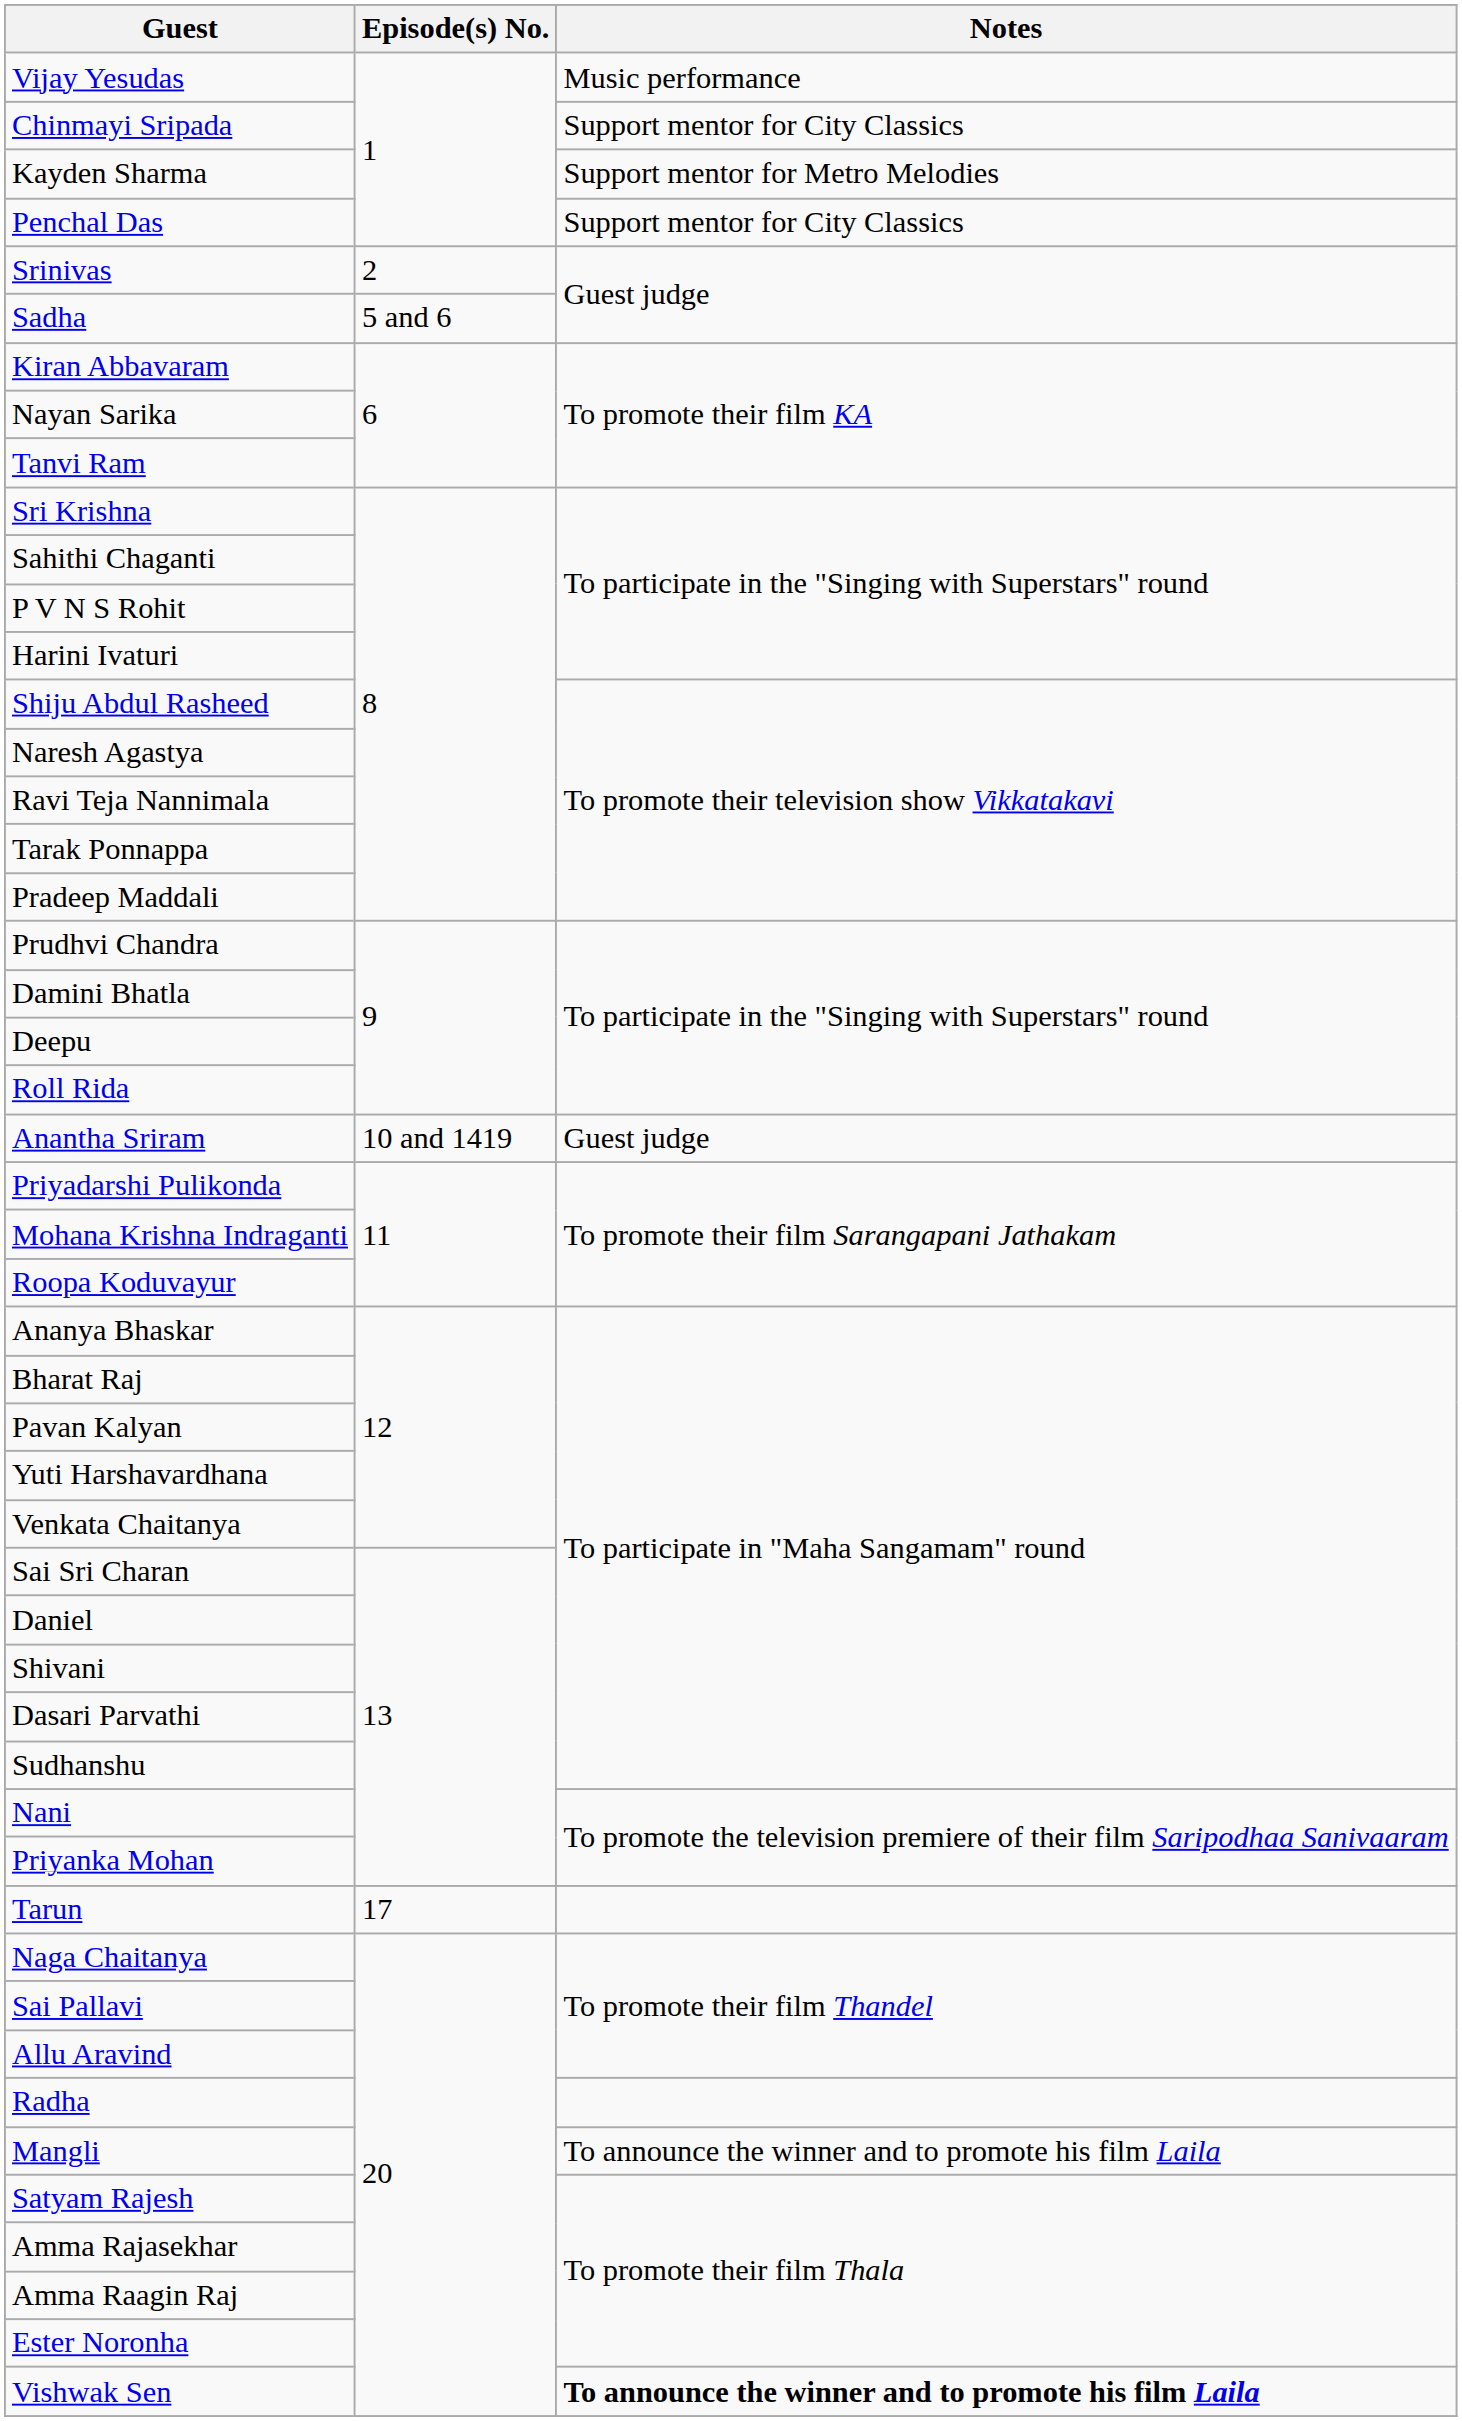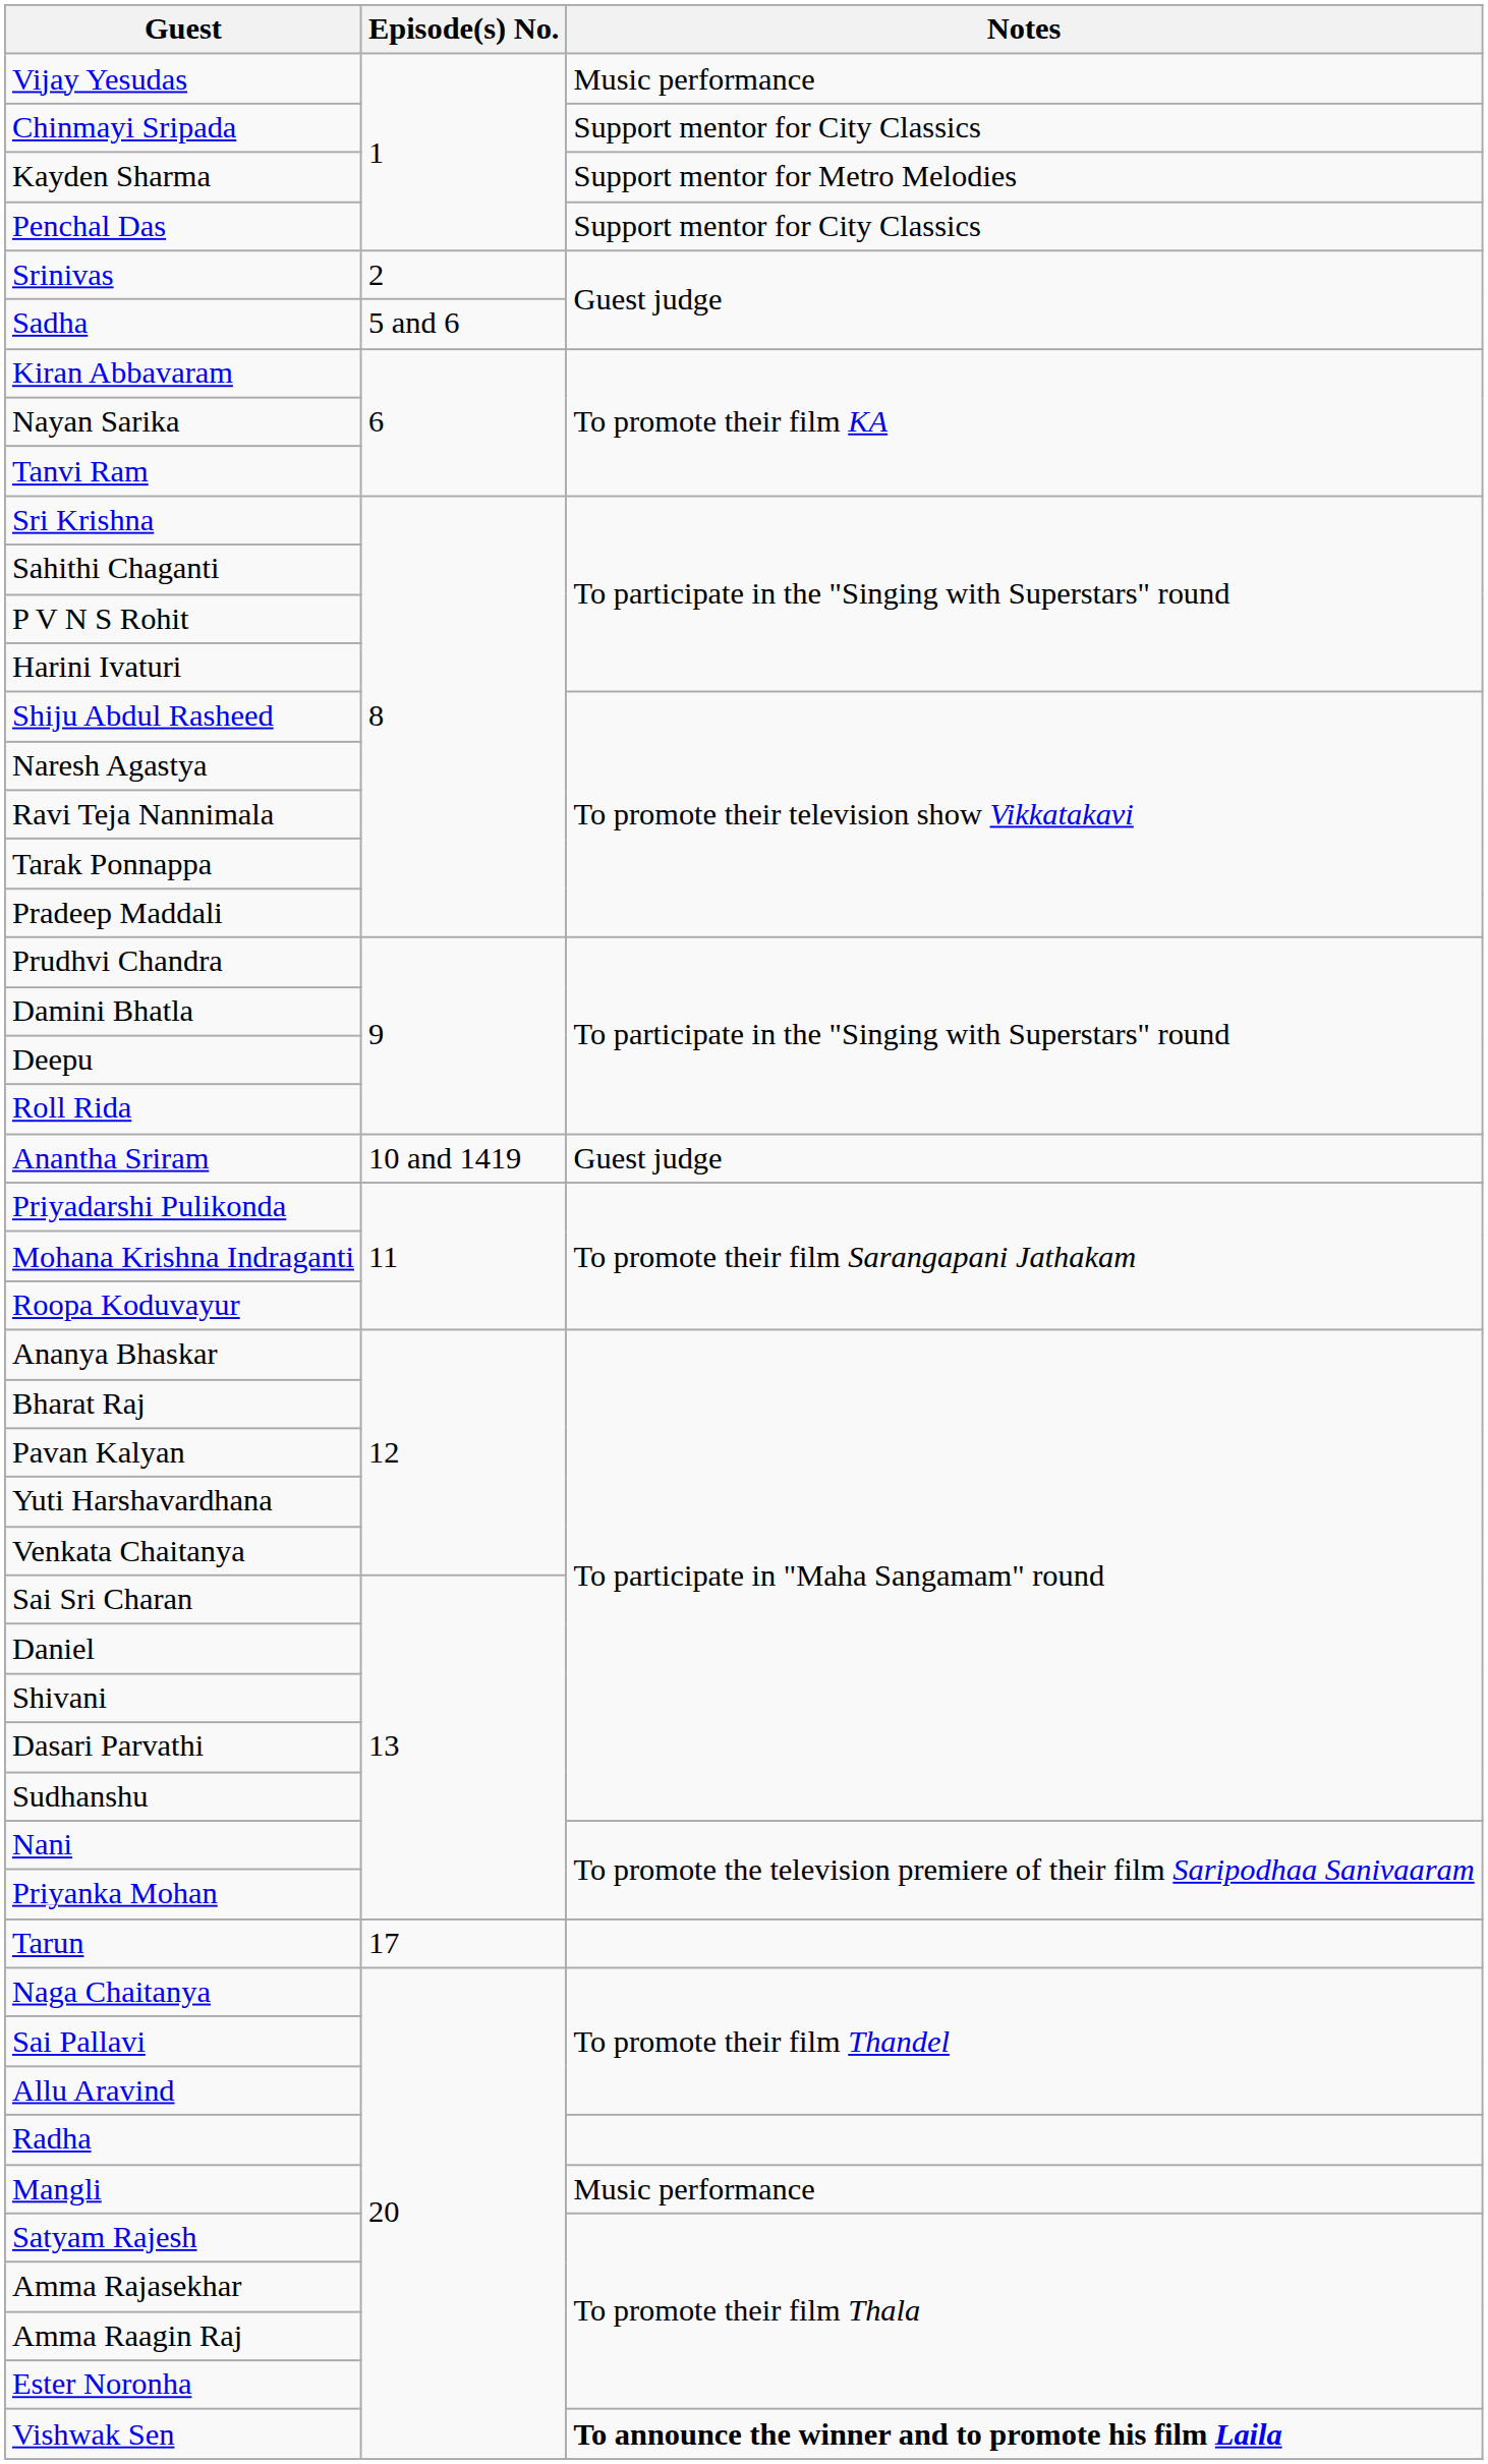Mangli | Notes: To announce the winner and to promote his film Laila -> Music performance
